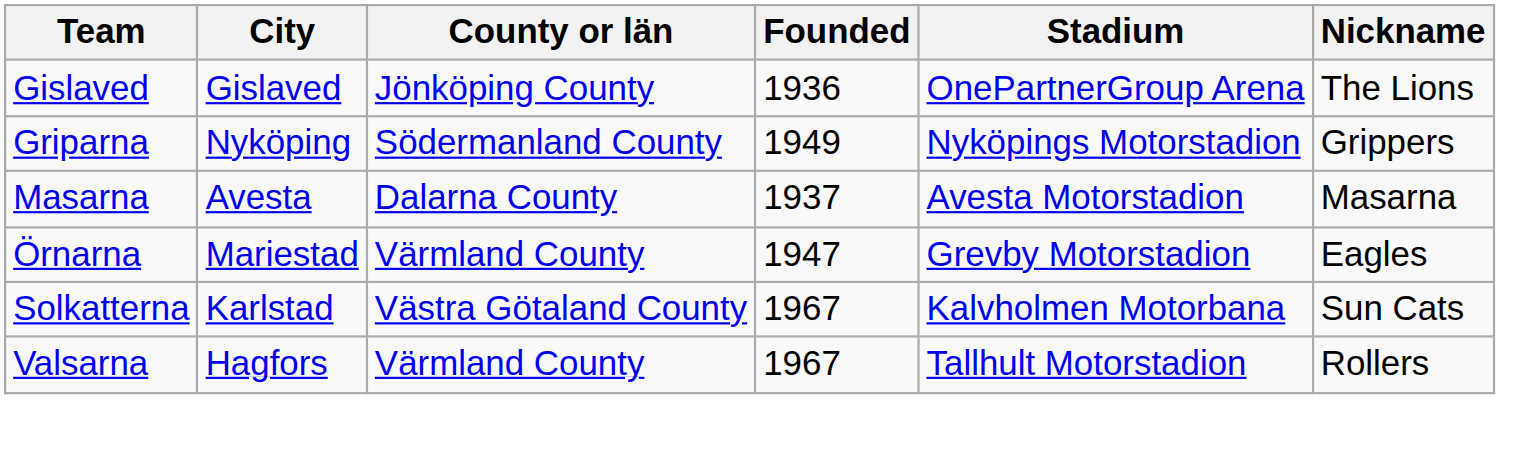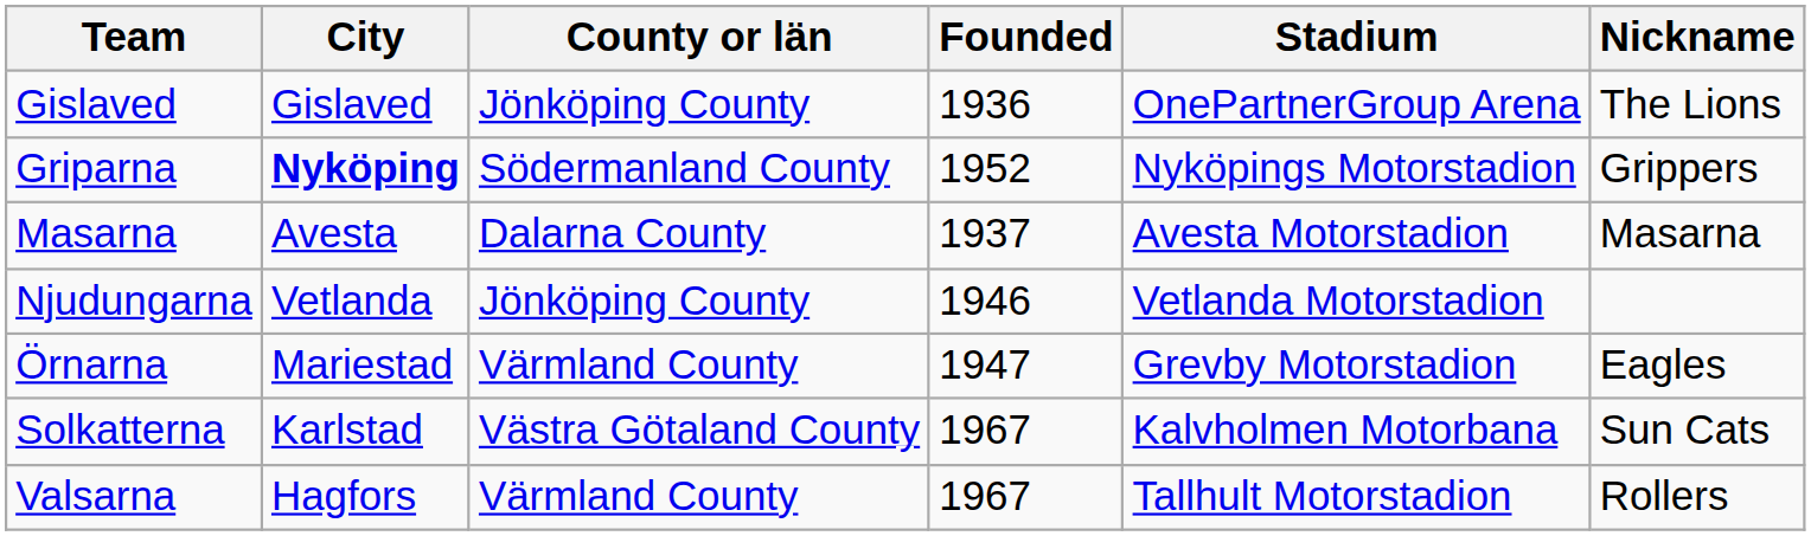Griparna | City: normal -> bold
Griparna | Founded: 1949 -> 1952
+ row: Njudungarna | Vetlanda | Jönköping County | 1946 | Vetlanda Motorstadion
